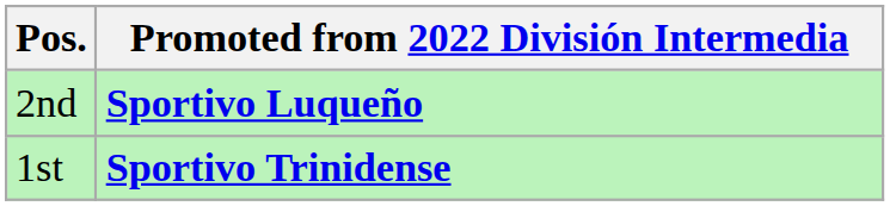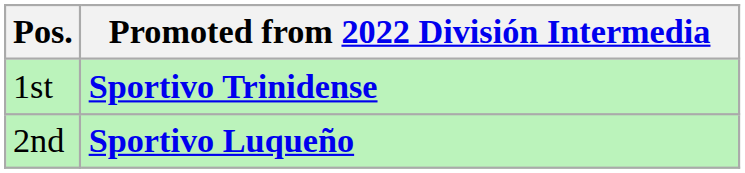rows swapped: 1st <-> 2nd
